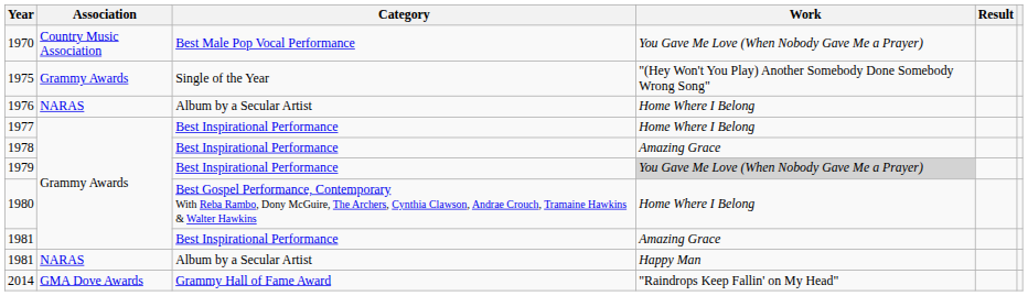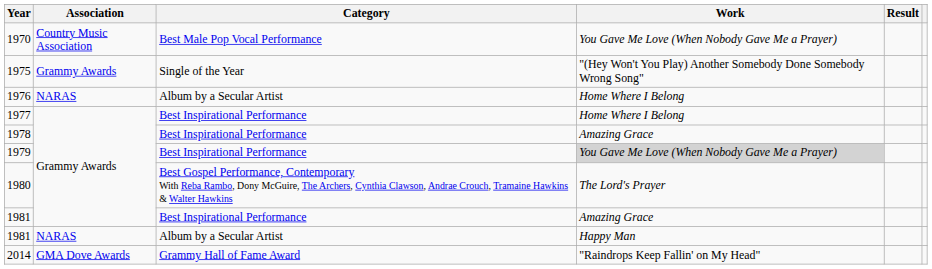1980 | Work: Home Where I Belong -> The Lord's Prayer
